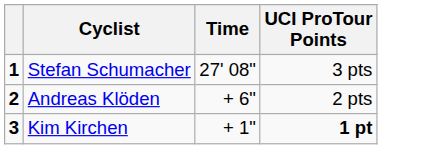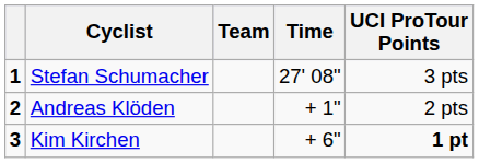+ column: Team
Andreas Klöden | Time: + 6" -> + 1"
Kim Kirchen | Time: + 1" -> + 6"
